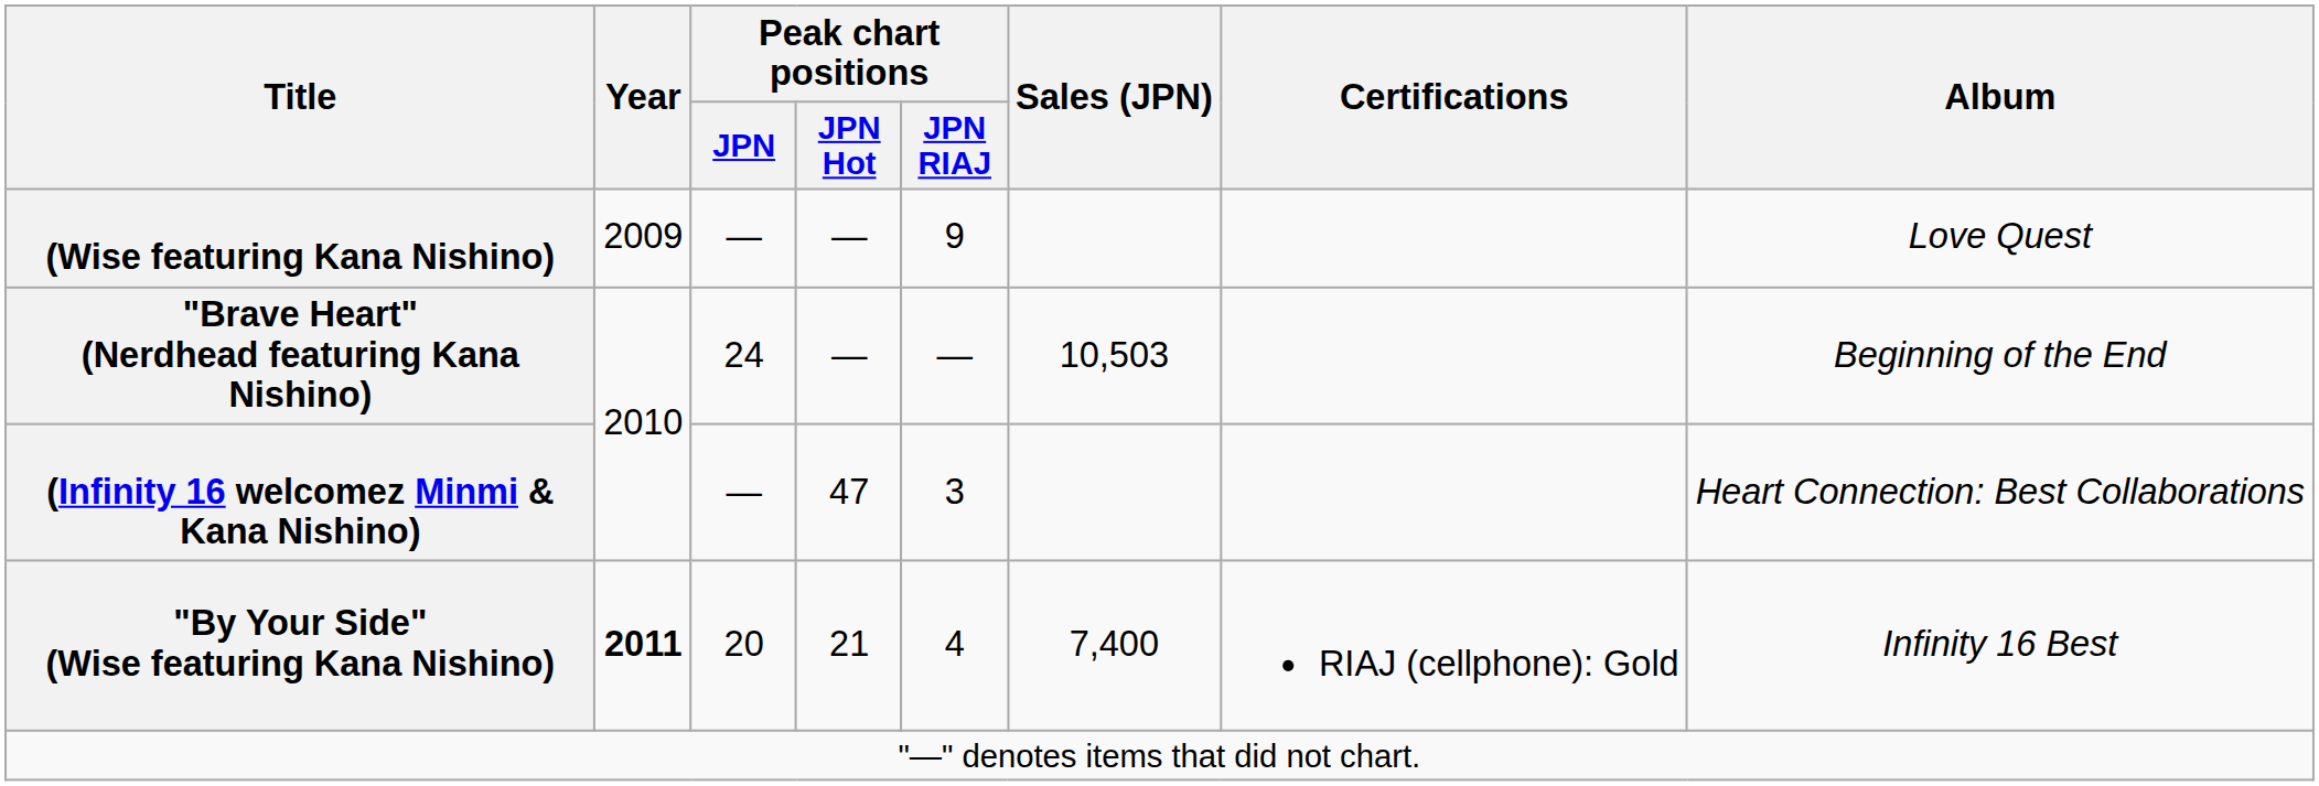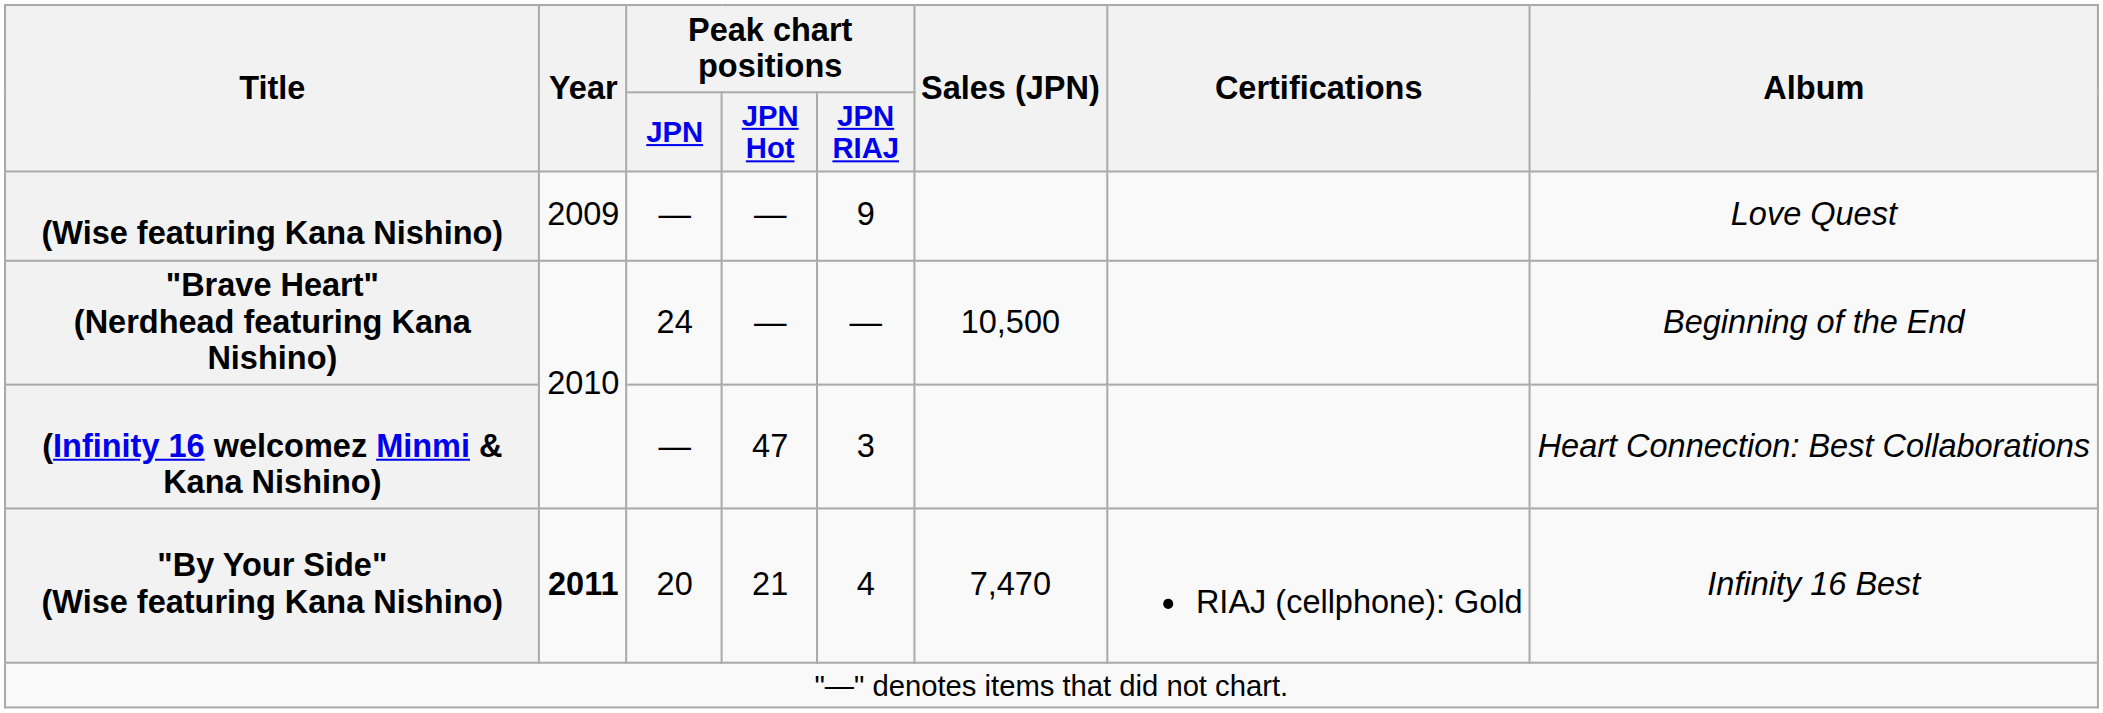"Brave Heart" (Nerdhead featuring Kana Nishino) | Sales (JPN): 10,503 -> 10,500
"By Your Side" (Wise featuring Kana Nishino) | Sales (JPN): 7,400 -> 7,470
